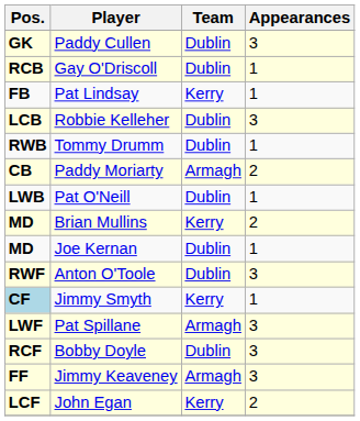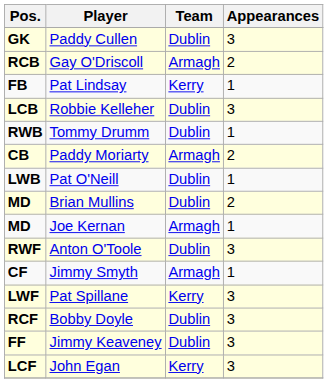Gay O'Driscoll | Team: Dublin -> Armagh
Gay O'Driscoll | Appearances: 1 -> 2
Brian Mullins | Team: Kerry -> Dublin
Joe Kernan | Team: Dublin -> Armagh
Jimmy Smyth | Pos.: lightblue background -> no background
Jimmy Smyth | Team: Kerry -> Armagh
Pat Spillane | Team: Armagh -> Kerry
Jimmy Keaveney | Team: Armagh -> Dublin
John Egan | Appearances: 2 -> 3
